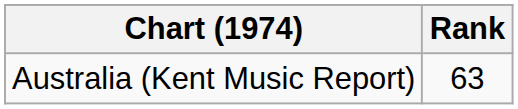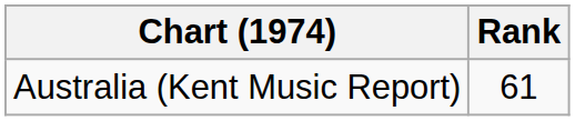Australia (Kent Music Report) | Rank: 63 -> 61
